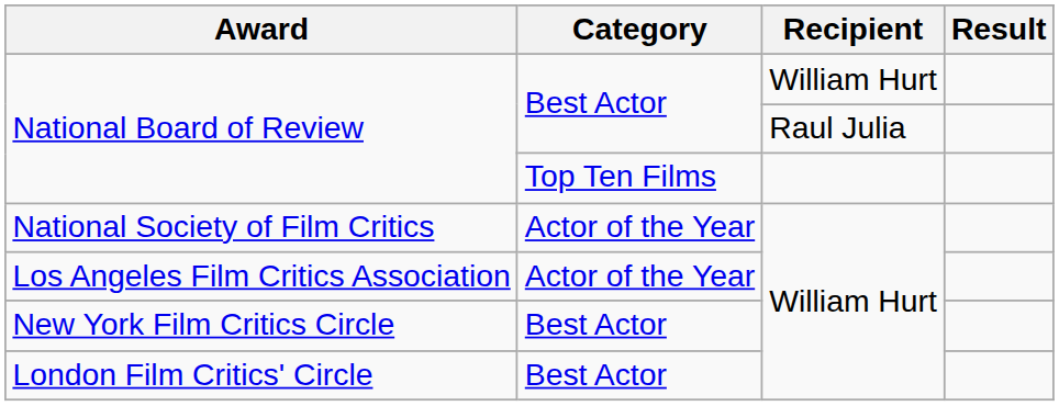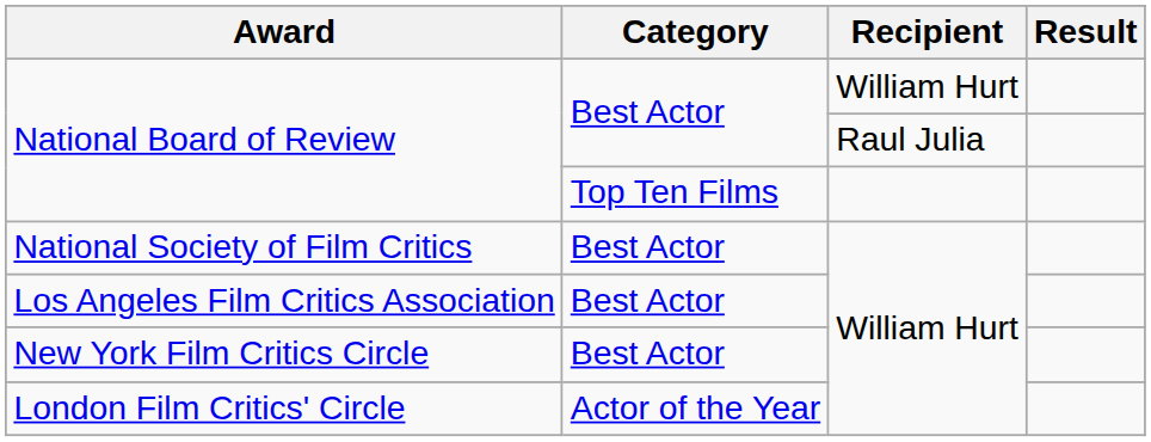National Society of Film Critics | Category: Actor of the Year -> Best Actor
Los Angeles Film Critics Association | Category: Actor of the Year -> Best Actor
London Film Critics' Circle | Category: Best Actor -> Actor of the Year
